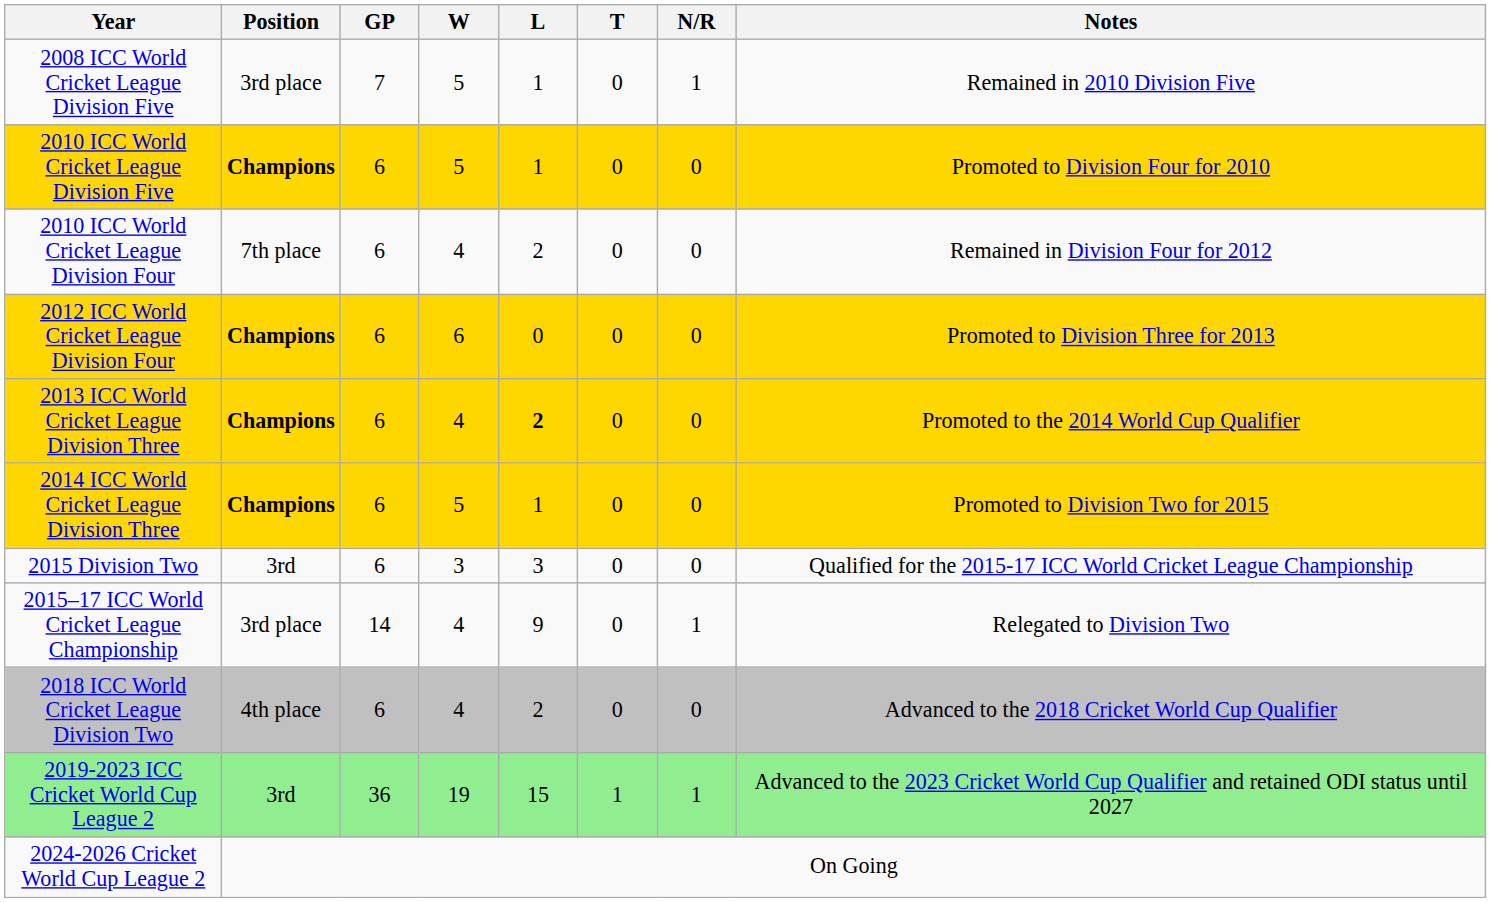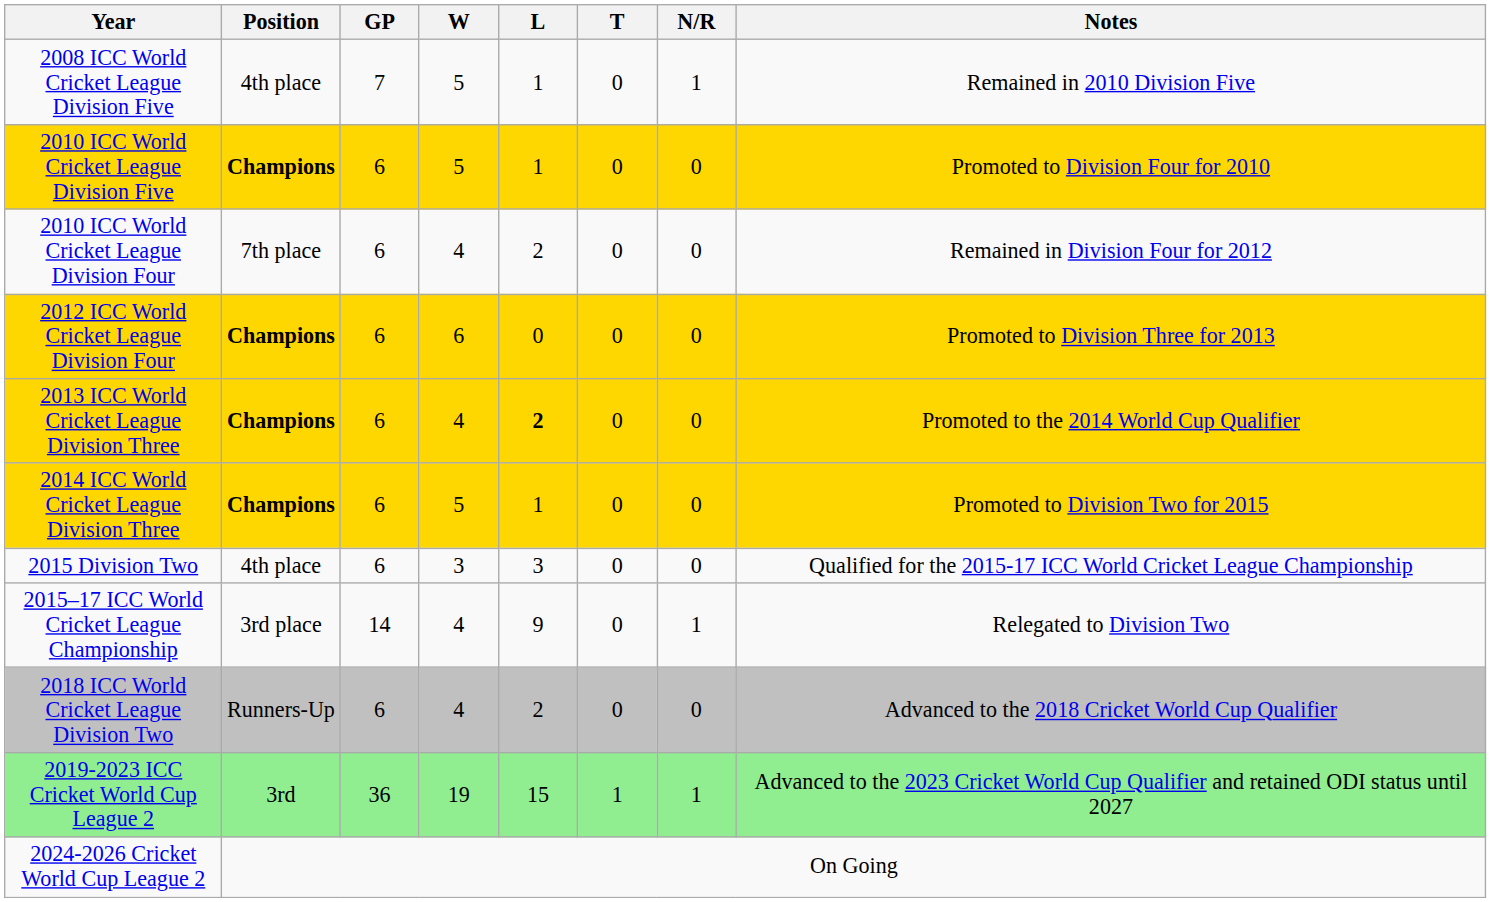2008 ICC World Cricket League Division Five | Position: 3rd place -> 4th place
2015 Division Two | Position: 3rd -> 4th place
2018 ICC World Cricket League Division Two | Position: 4th place -> Runners-Up
